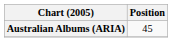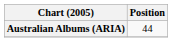Australian Albums (ARIA) | Position: 45 -> 44
